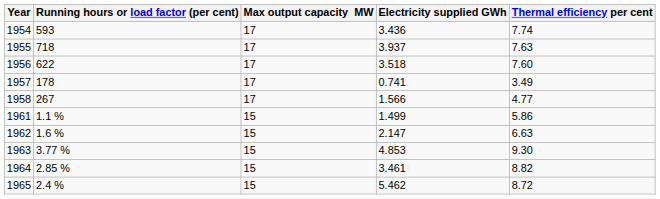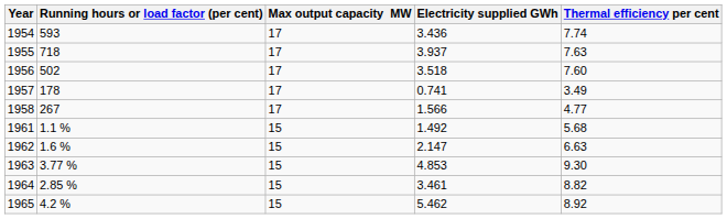1956 | Running hours or load factor (per cent): 622 -> 502
1961 | Electricity supplied GWh: 1.499 -> 1.492
1961 | Thermal efficiency per cent: 5.86 -> 5.68
1965 | Running hours or load factor (per cent): 2.4 % -> 4.2 %
1965 | Thermal efficiency per cent: 8.72 -> 8.92
